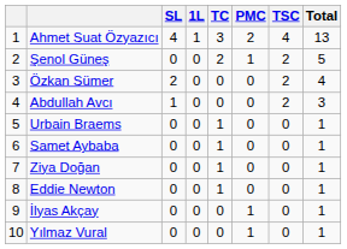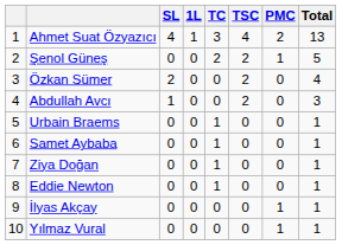columns swapped: TSC <-> PMC
